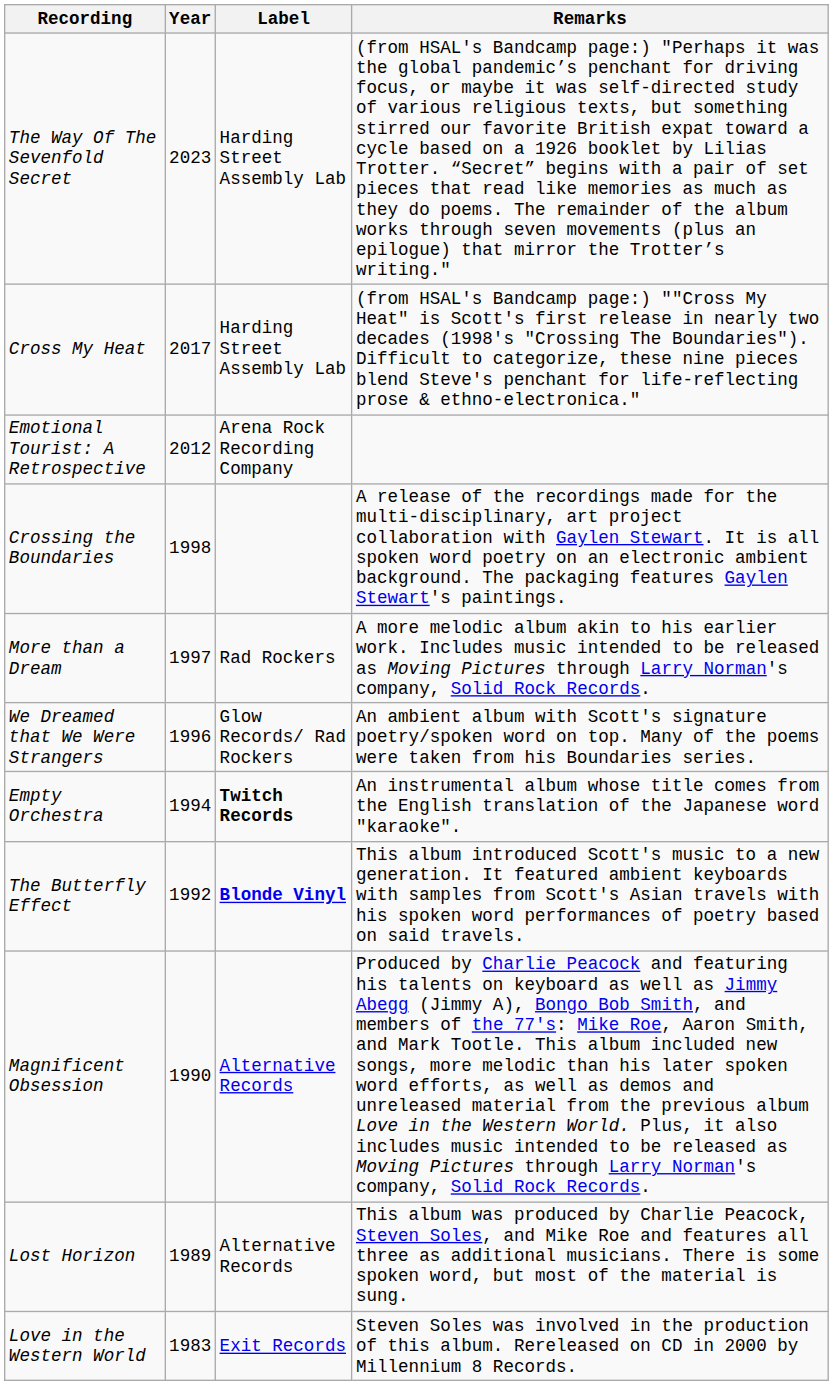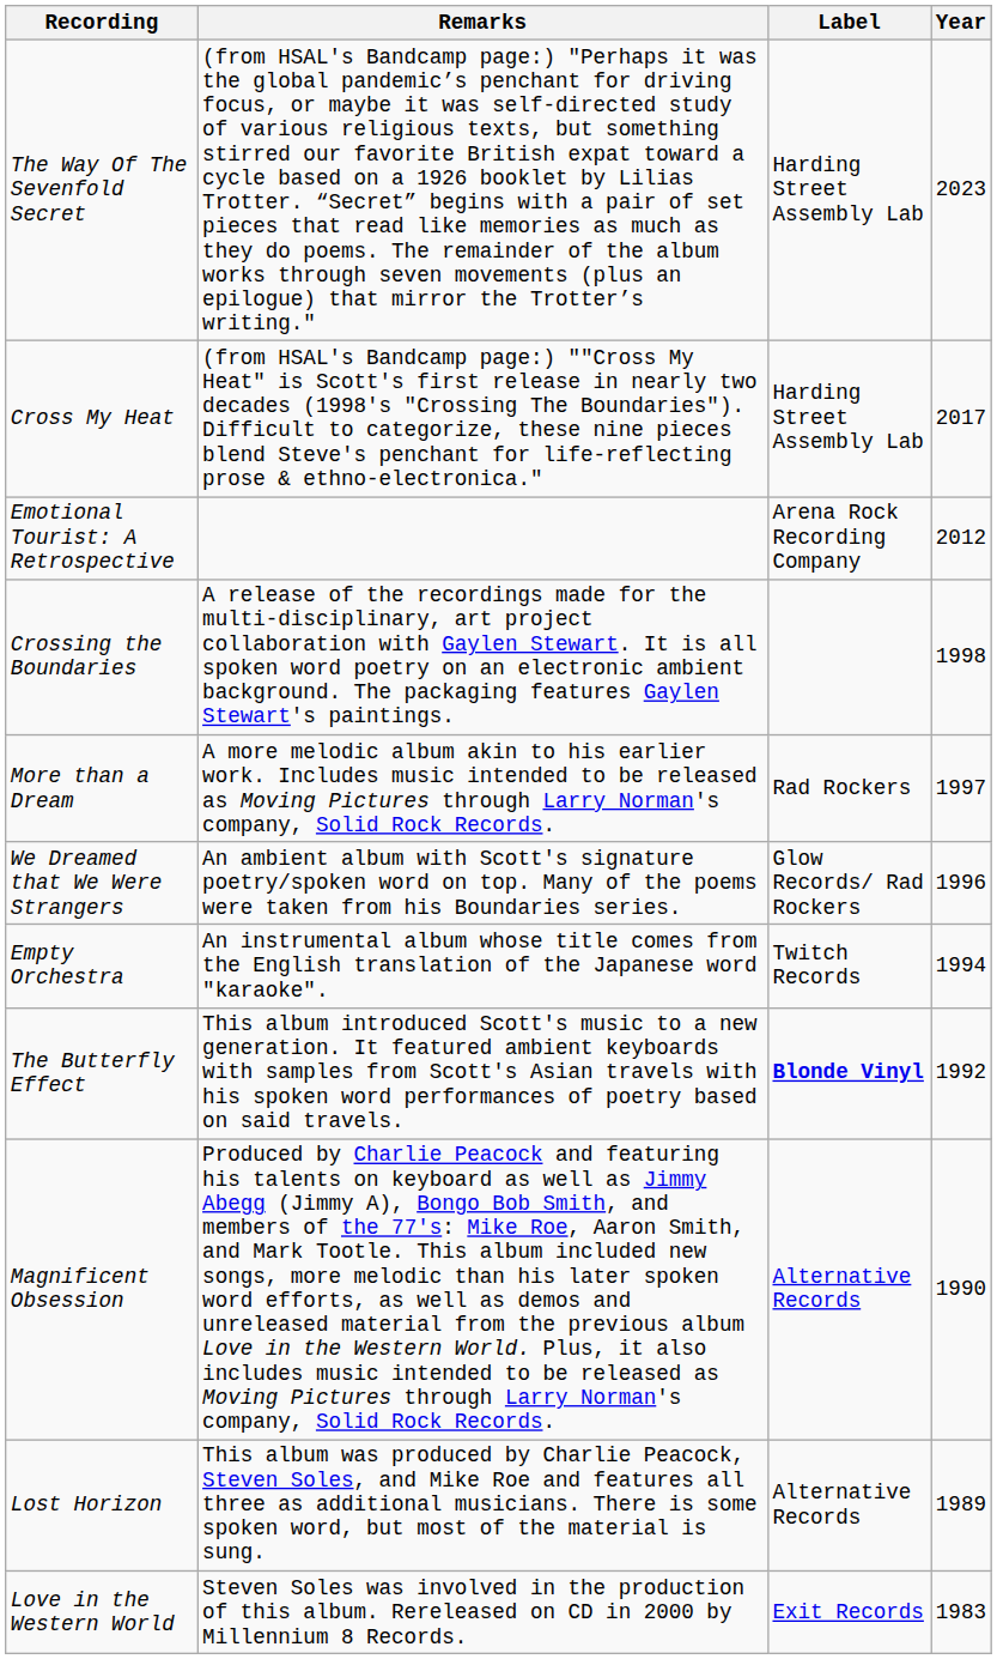columns swapped: Year <-> Remarks
Empty Orchestra | Label: bold -> normal
